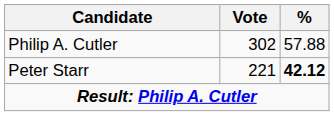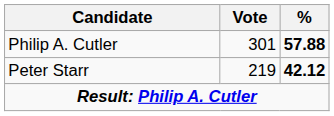Philip A. Cutler | Vote: 302 -> 301
Philip A. Cutler | %: normal -> bold
Peter Starr | Vote: 221 -> 219
